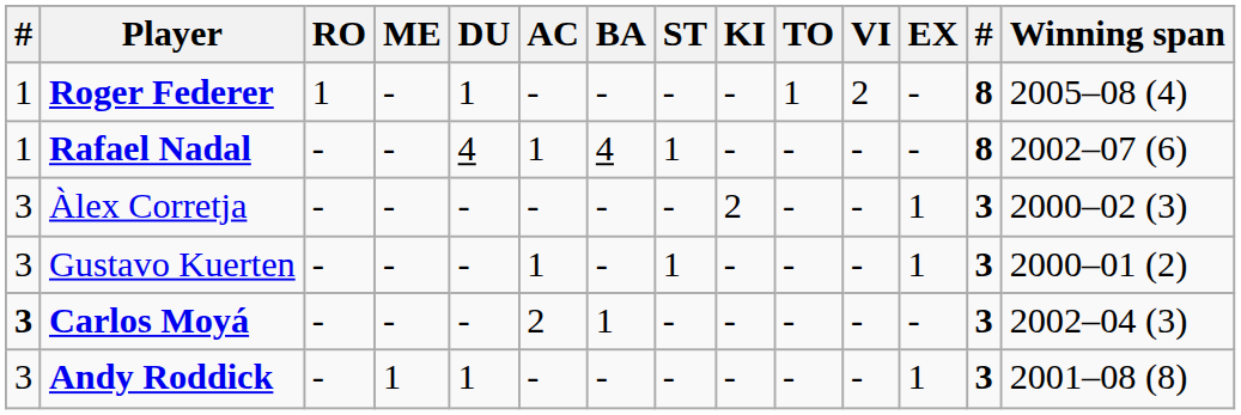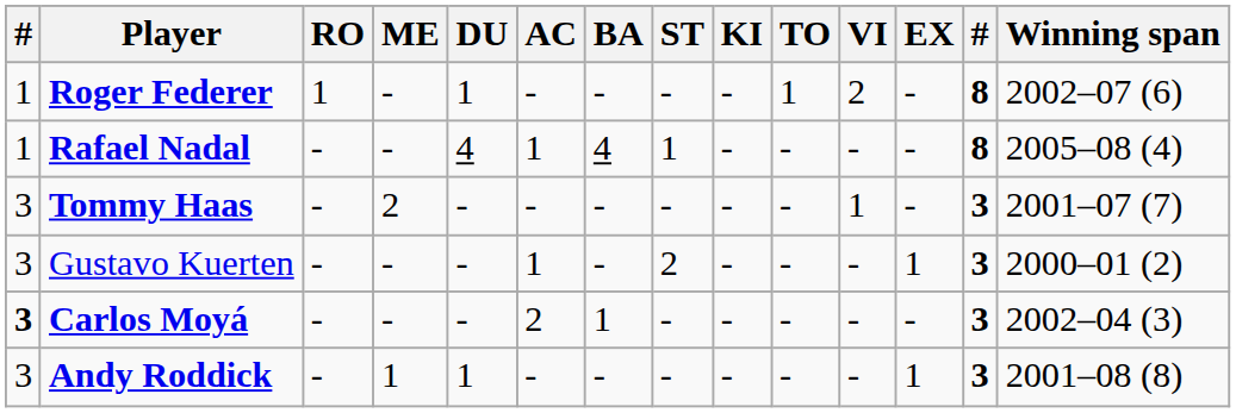Roger Federer | Winning span: 2005–08 (4) -> 2002–07 (6)
Rafael Nadal | Winning span: 2002–07 (6) -> 2005–08 (4)
- row: 3 | Àlex Corretja | - | - | - | - | - | - | 2 | - | - | 1 | 3 | 2000–02 (3)
+ row: 3 | Tommy Haas | - | 2 | - | - | - | - | - | - | 1 | - | 3 | 2001–07 (7)
Gustavo Kuerten | ST: 1 -> 2
